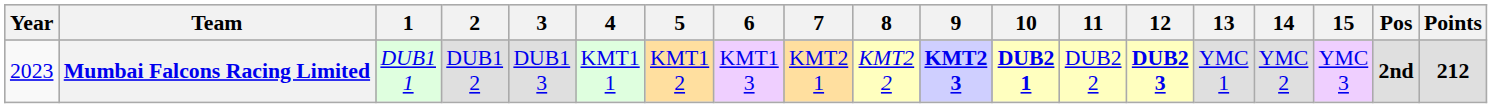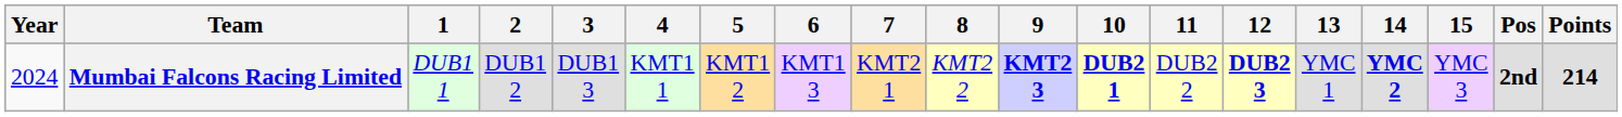Mumbai Falcons Racing Limited | Year: 2023 -> 2024
Mumbai Falcons Racing Limited | 14: normal -> bold
Mumbai Falcons Racing Limited | Points: 212 -> 214
